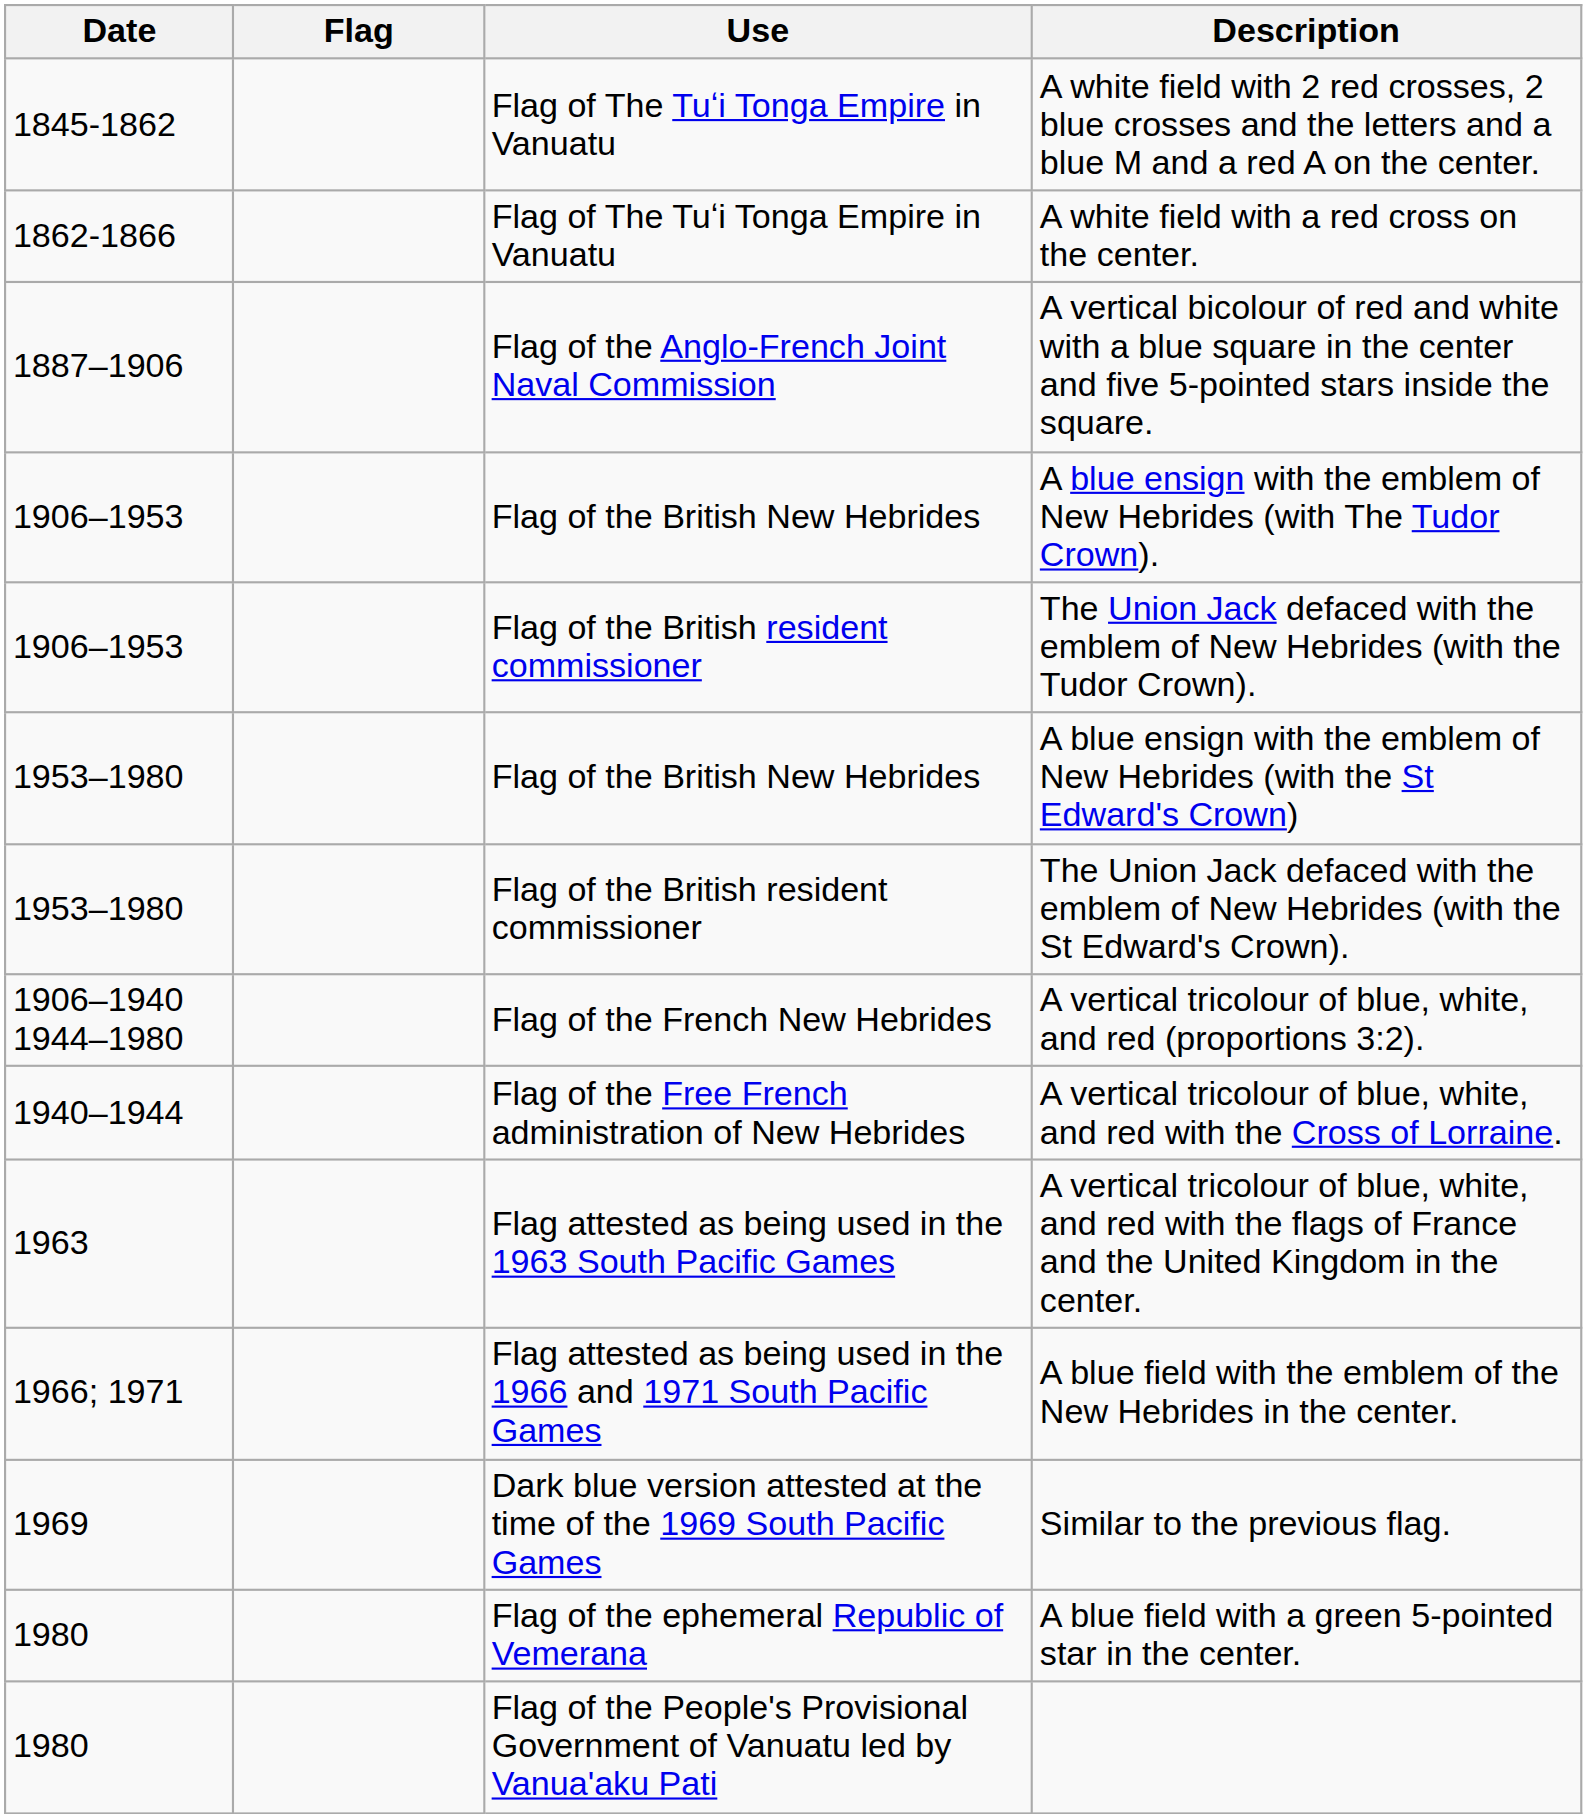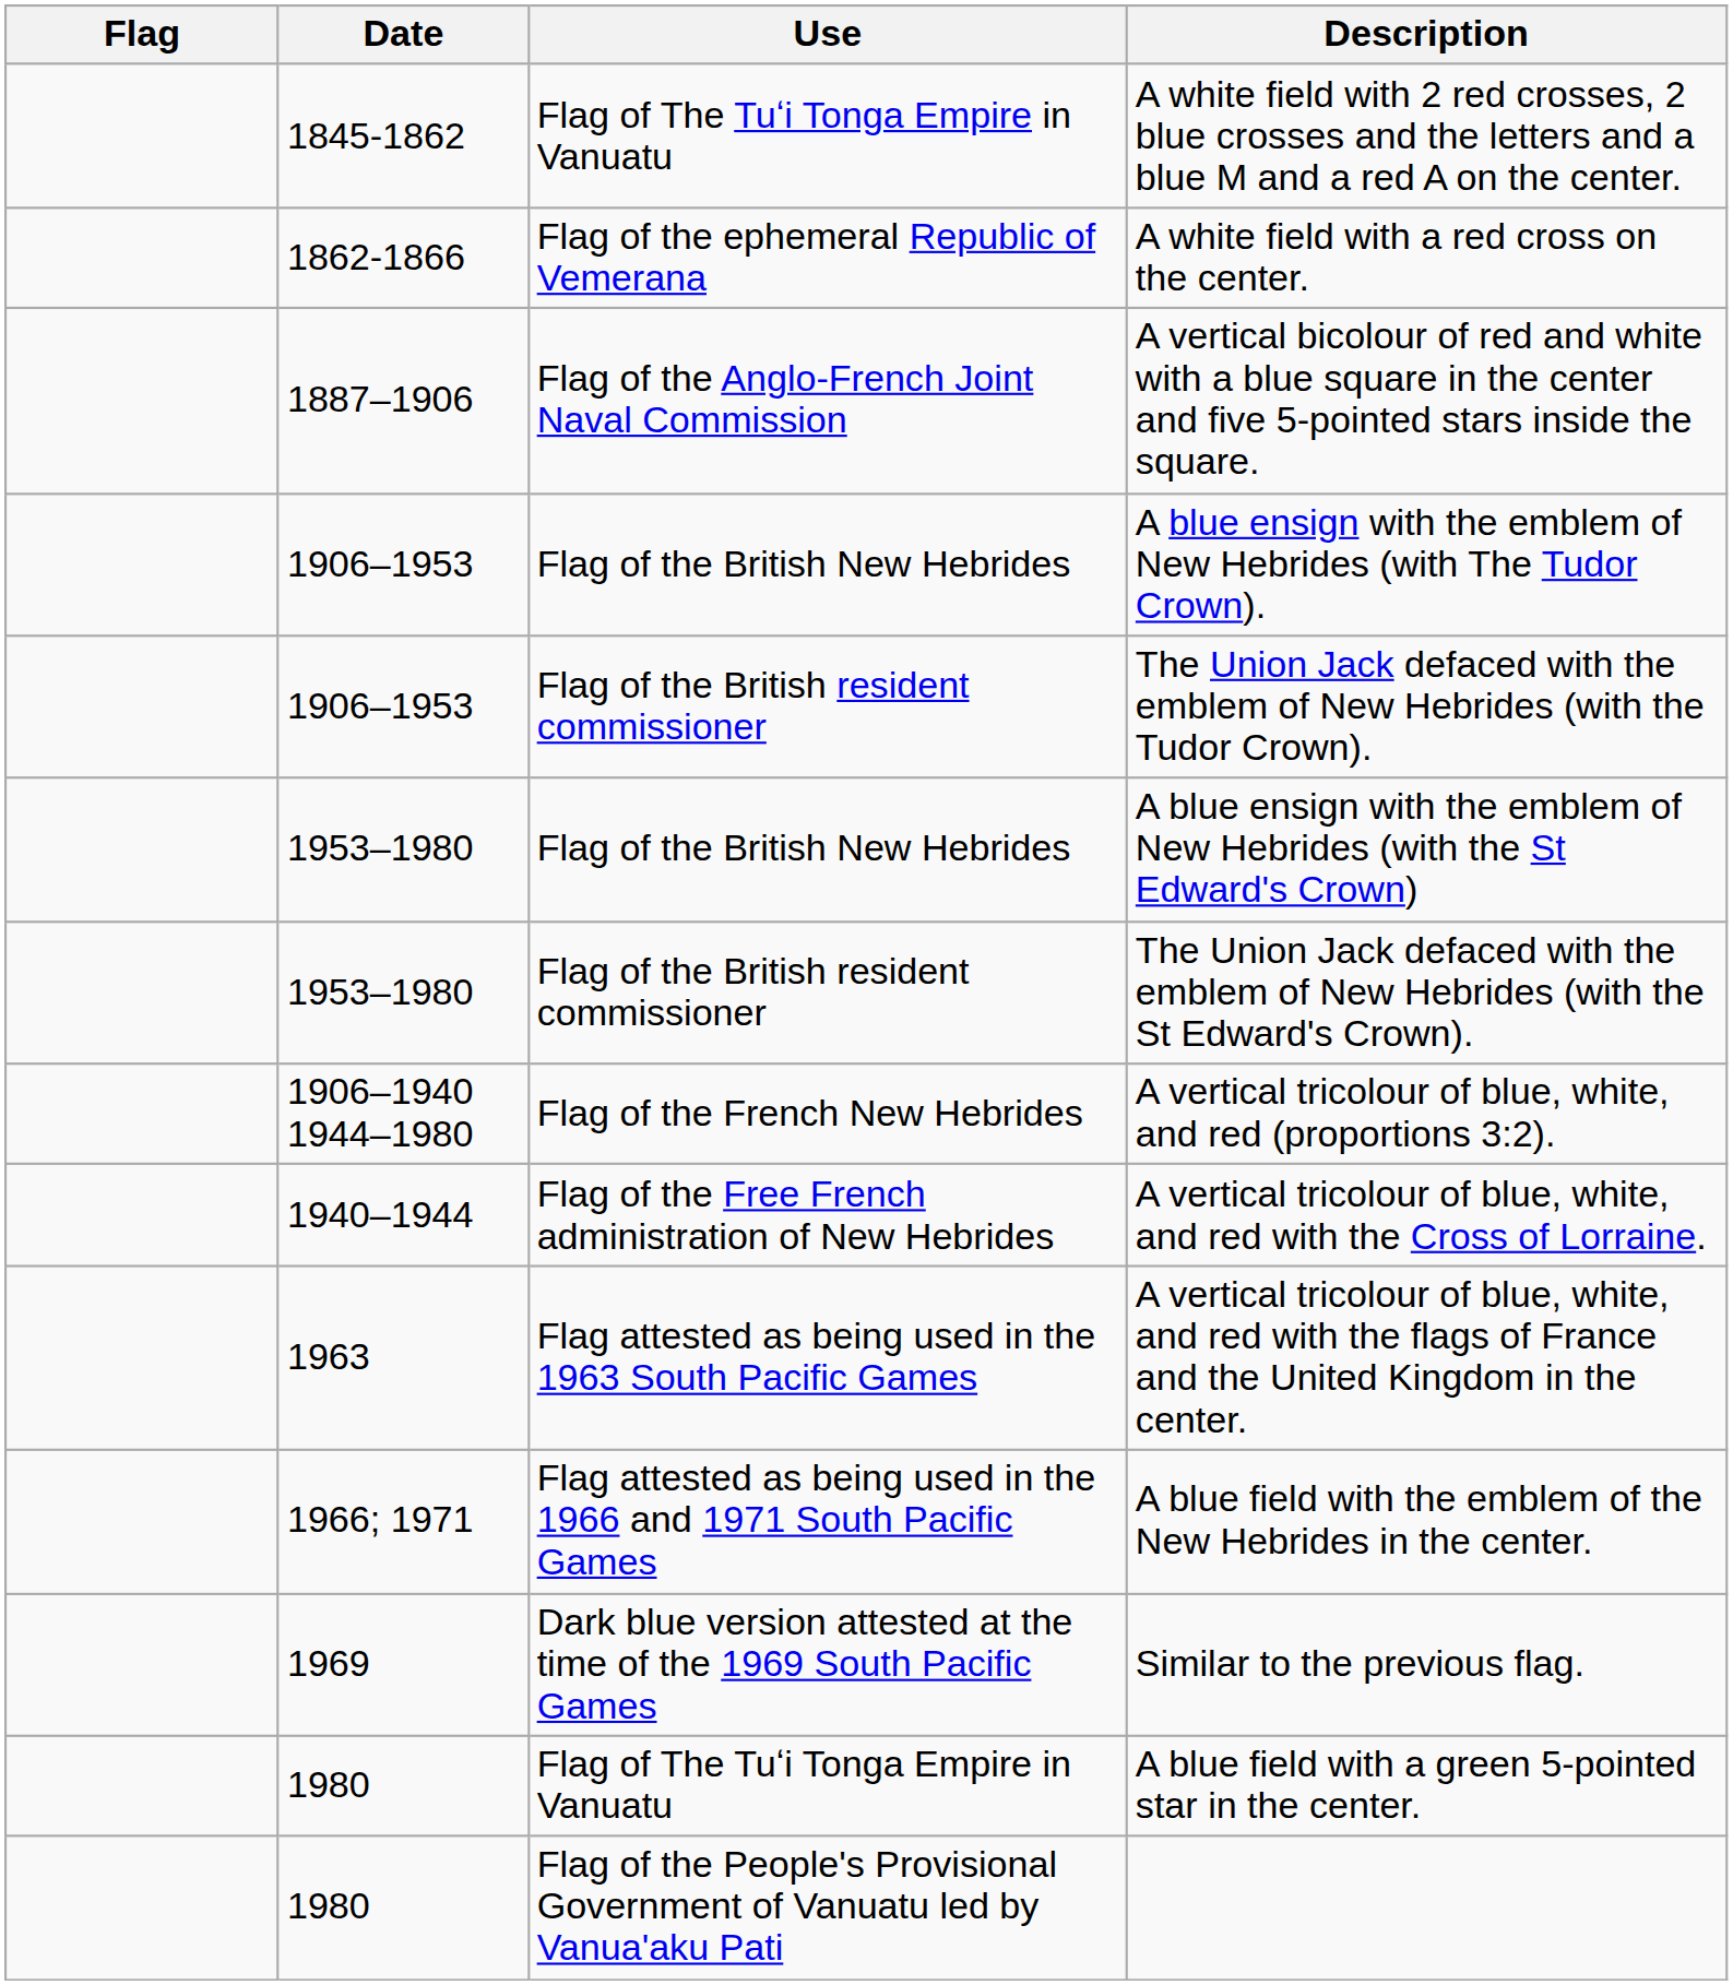columns swapped: Flag <-> Date
A white field with a red cross on the center. | Use: Flag of The Tuʻi Tonga Empire in Vanuatu -> Flag of the ephemeral Republic of Vemerana
A blue field with a green 5-pointed star in the center. | Use: Flag of the ephemeral Republic of Vemerana -> Flag of The Tuʻi Tonga Empire in Vanuatu
